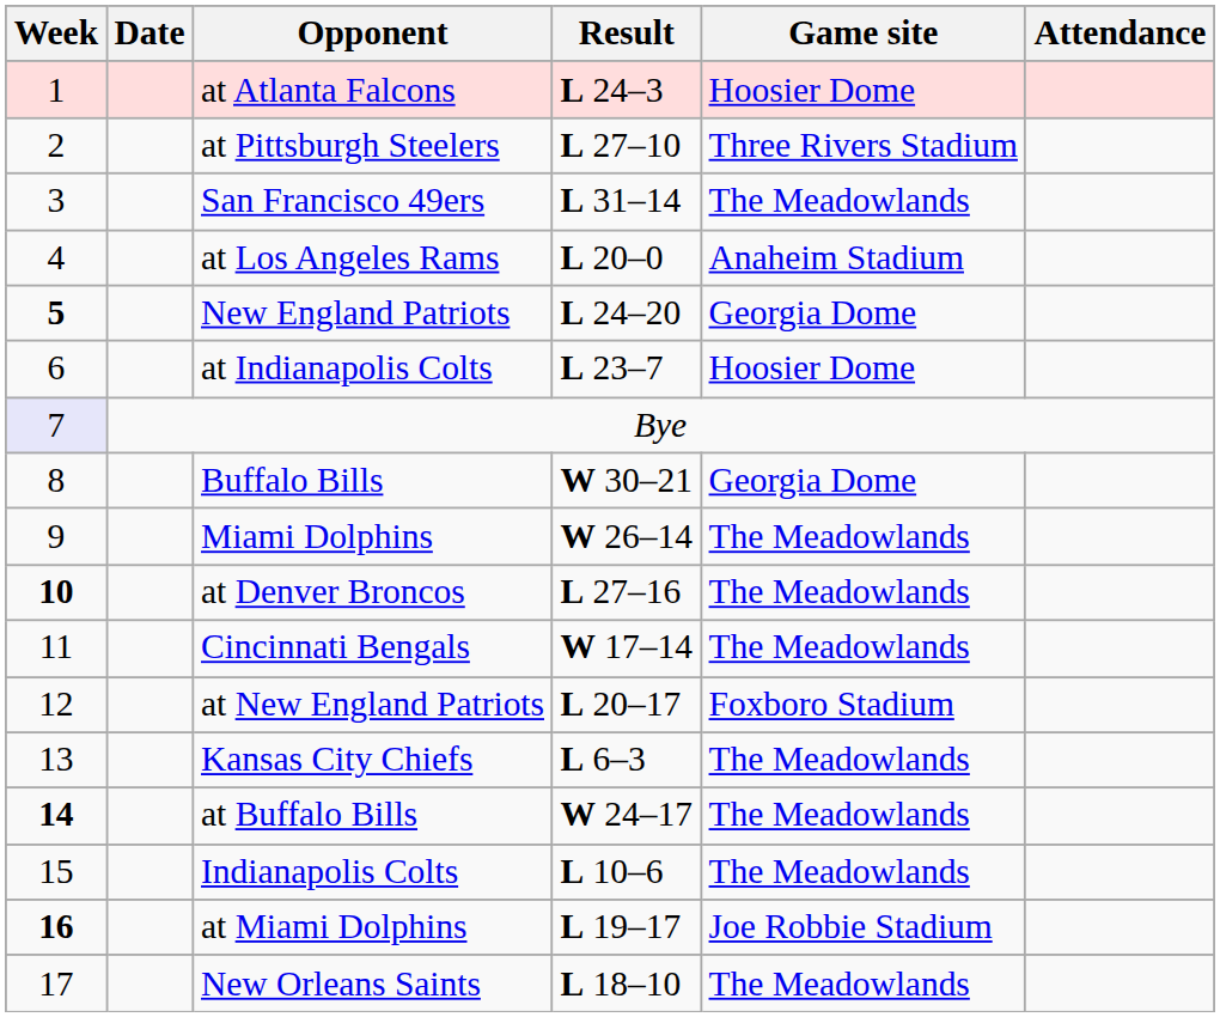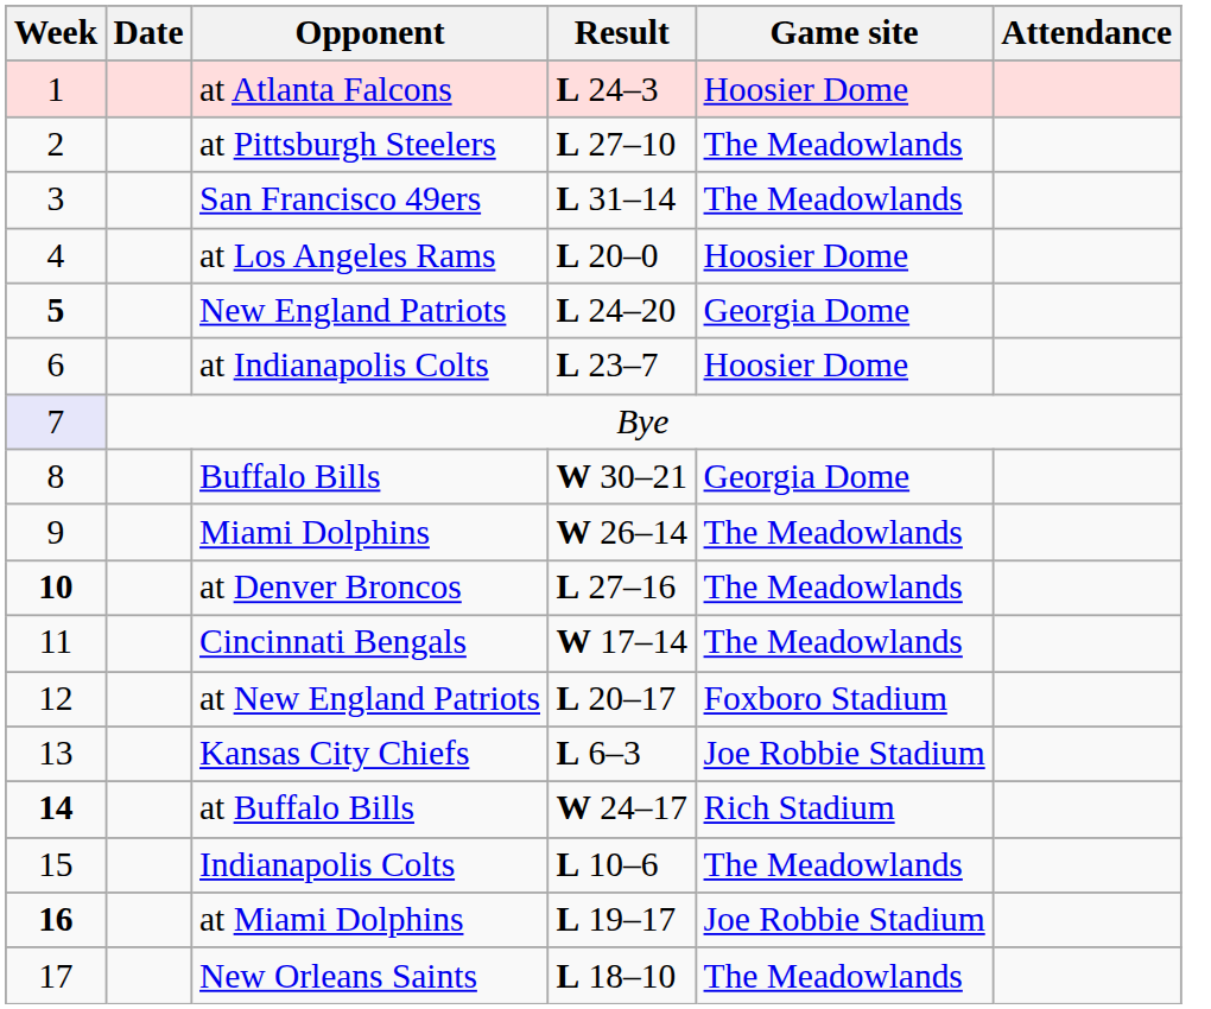at Pittsburgh Steelers | Game site: Three Rivers Stadium -> The Meadowlands
at Los Angeles Rams | Game site: Anaheim Stadium -> Hoosier Dome
Kansas City Chiefs | Game site: The Meadowlands -> Joe Robbie Stadium
at Buffalo Bills | Game site: The Meadowlands -> Rich Stadium
